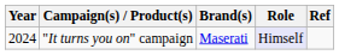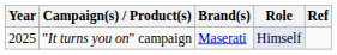"It turns you on" campaign | Year: 2024 -> 2025
